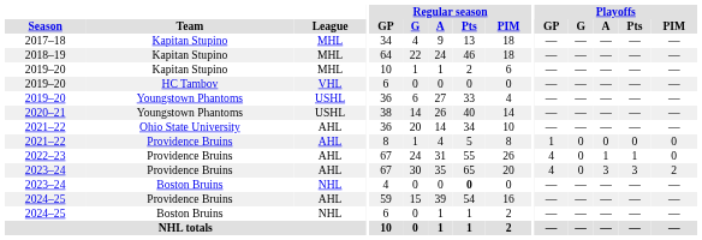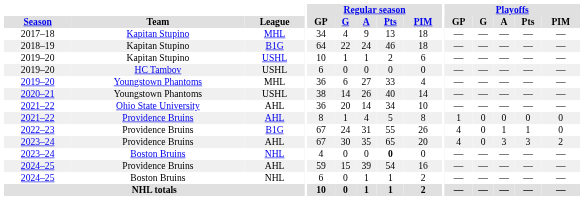2018–19 | League: MHL -> B1G
2019–20 / Kapitan Stupino | League: MHL -> USHL
2019–20 / HC Tambov | League: VHL -> USHL
2019–20 / Youngstown Phantoms | League: USHL -> MHL
2022–23 | League: AHL -> B1G
